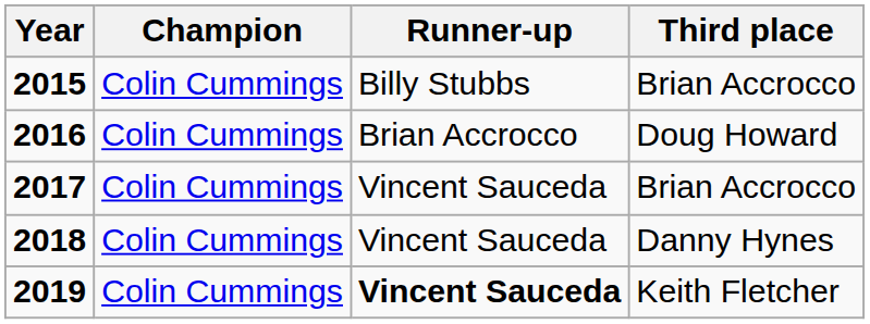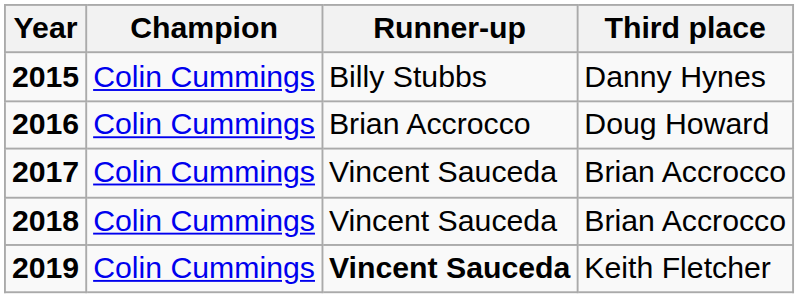2015 | Third place: Brian Accrocco -> Danny Hynes
2018 | Third place: Danny Hynes -> Brian Accrocco
